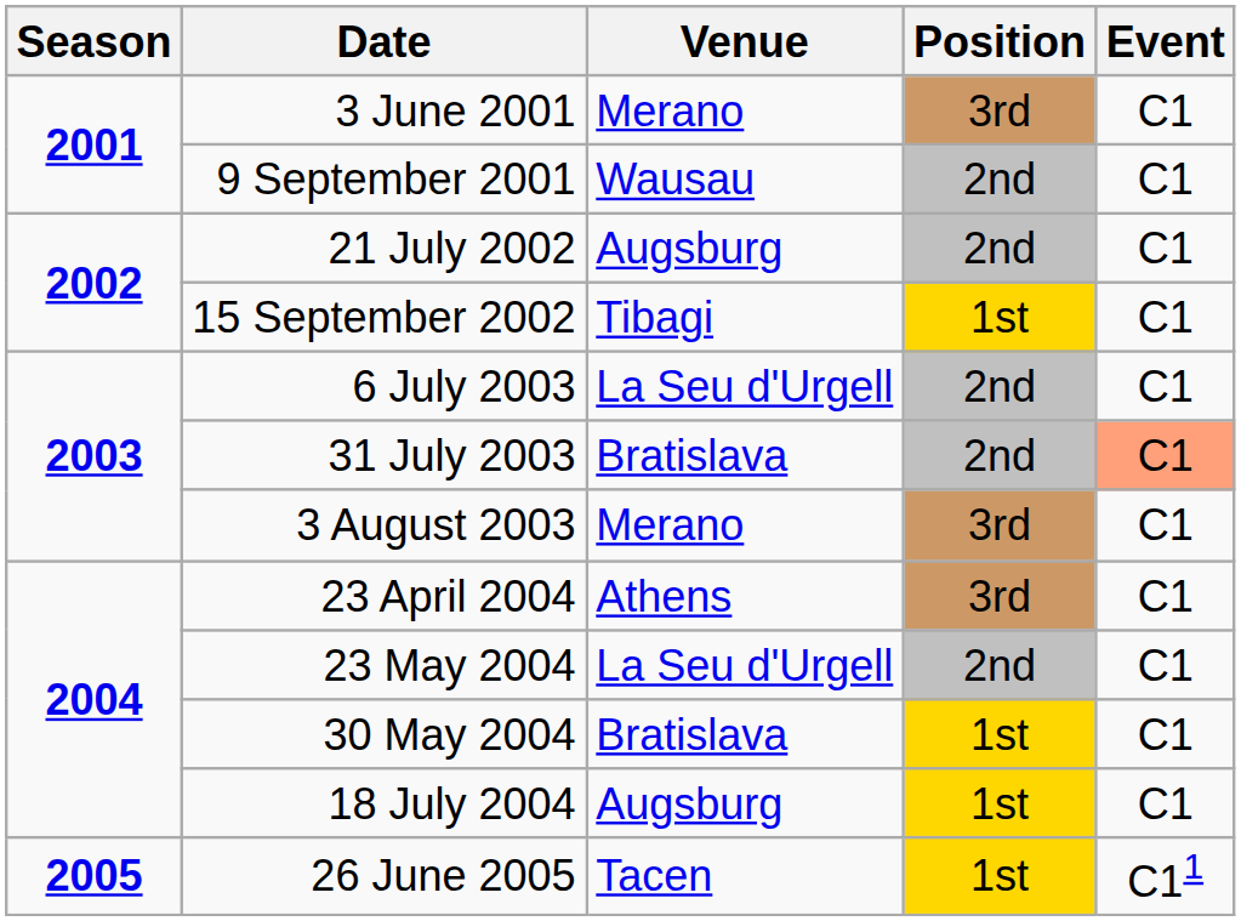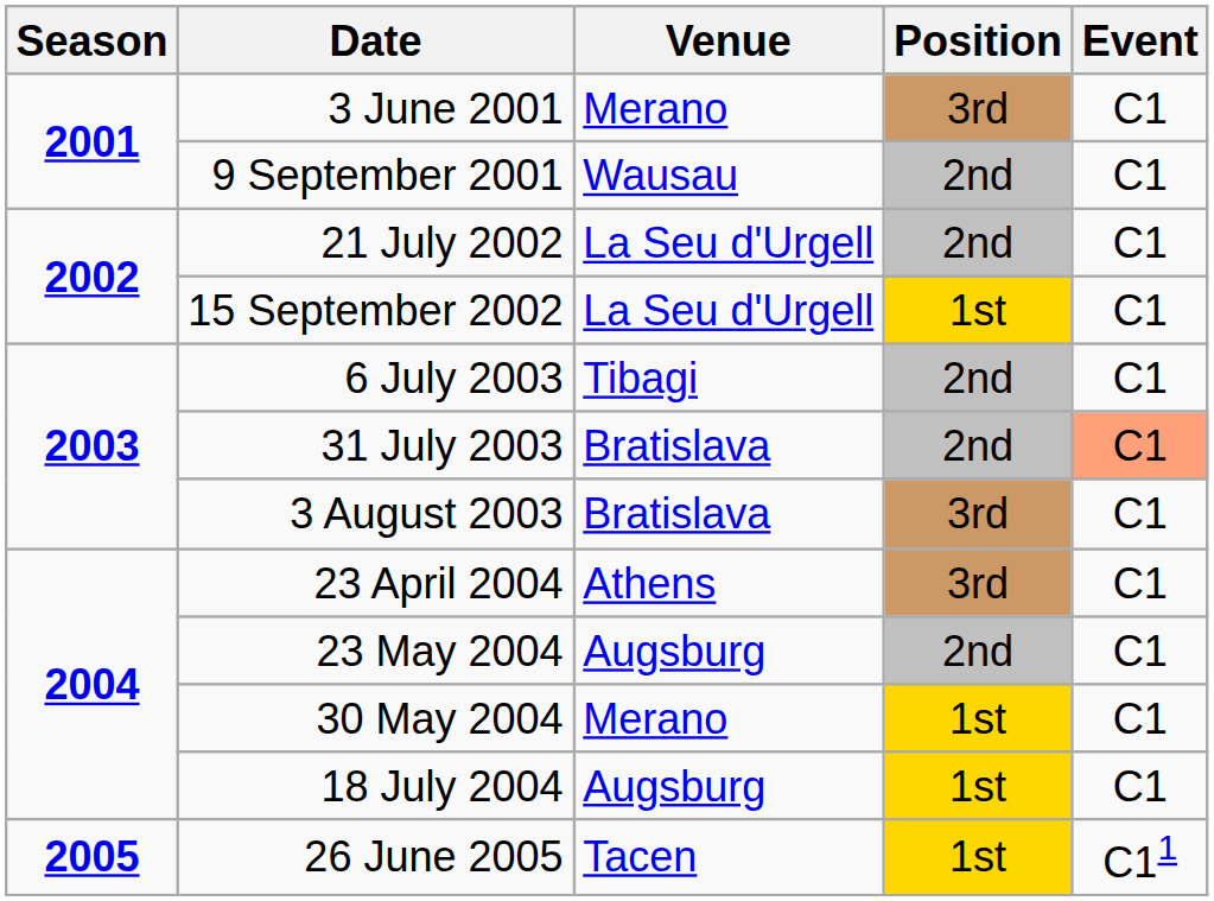21 July 2002 | Venue: Augsburg -> La Seu d'Urgell
15 September 2002 | Venue: Tibagi -> La Seu d'Urgell
6 July 2003 | Venue: La Seu d'Urgell -> Tibagi
3 August 2003 | Venue: Merano -> Bratislava
23 May 2004 | Venue: La Seu d'Urgell -> Augsburg
30 May 2004 | Venue: Bratislava -> Merano
